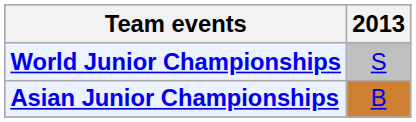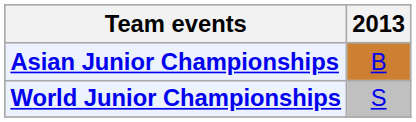rows swapped: Asian Junior Championships <-> World Junior Championships
